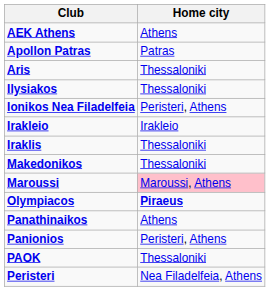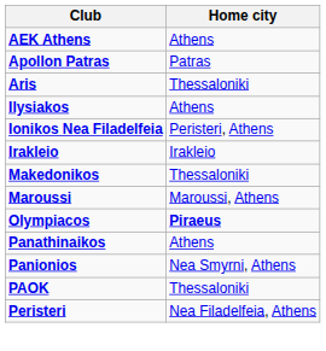Ilysiakos | Home city: Thessaloniki -> Athens
- row: Iraklis | Thessaloniki
Maroussi | Home city: pink background -> no background
Panionios | Home city: Peristeri, Athens -> Nea Smyrni, Athens
